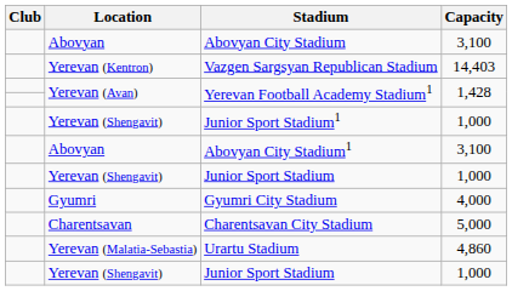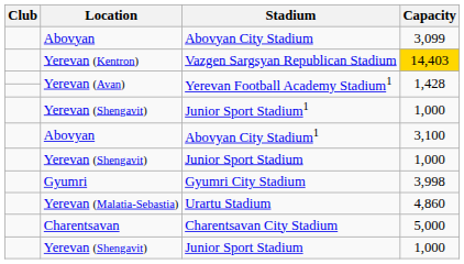Abovyan City Stadium | Capacity: 3,100 -> 3,099
Vazgen Sargsyan Republican Stadium | Capacity: no background -> gold background
Gyumri City Stadium | Capacity: 4,000 -> 3,998
rows swapped: Urartu Stadium <-> Charentsavan City Stadium
